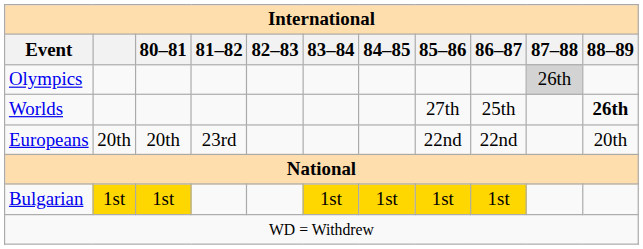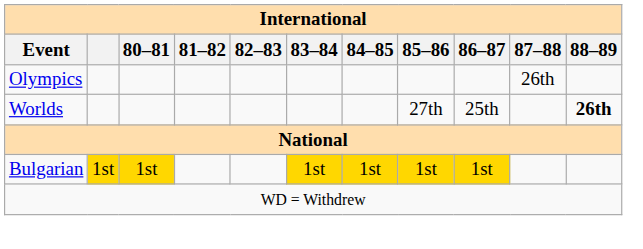Olympics | 87–88: lightgrey background -> no background
- row: Europeans | 20th | 20th | 23rd | 22nd | 22nd | 20th
